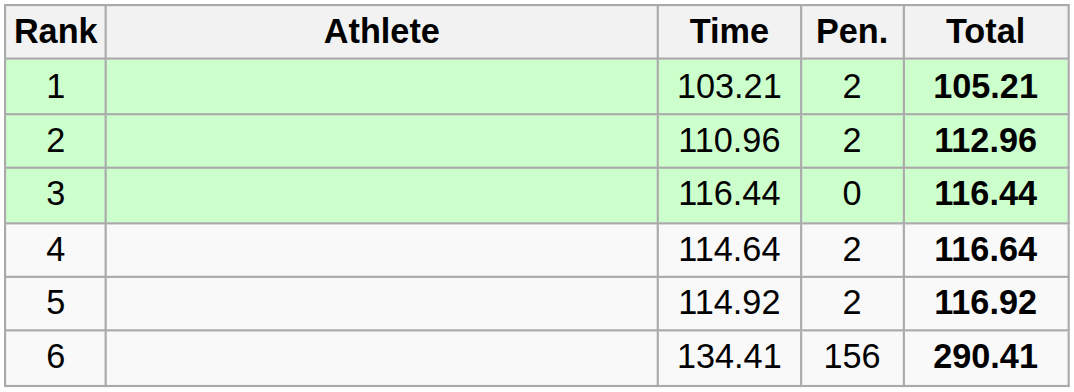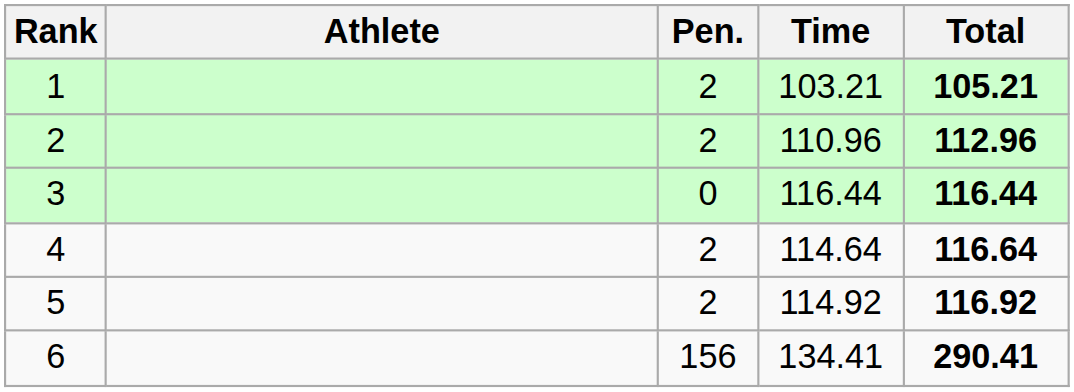columns swapped: Time <-> Pen.
